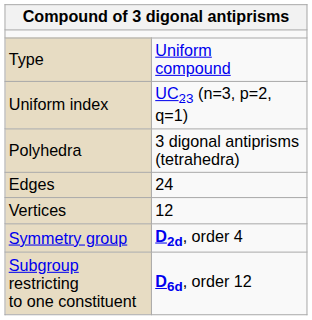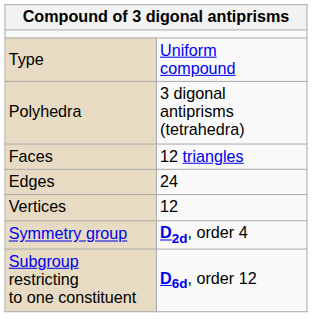- row: Uniform index | UC23 (n=3, p=2, q=1)
+ row: Faces | 12 triangles
